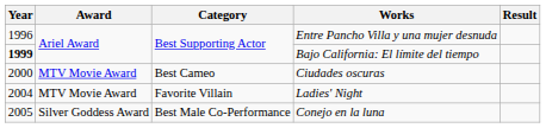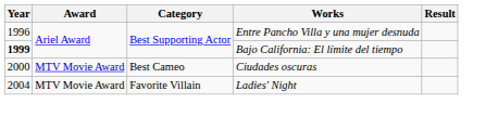- row: 2005 | Silver Goddess Award | Best Male Co-Performance | Conejo en la luna
